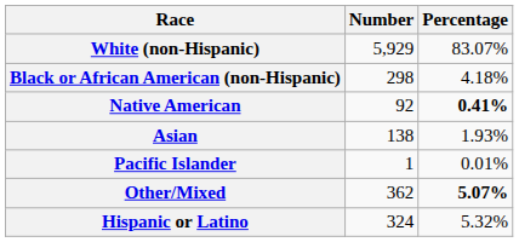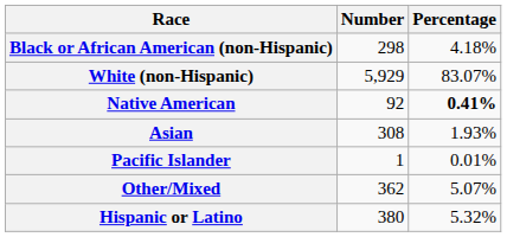rows swapped: White (non-Hispanic) <-> Black or African American (non-Hispanic)
Asian | Number: 138 -> 308
Other/Mixed | Percentage: bold -> normal
Hispanic or Latino | Number: 324 -> 380
